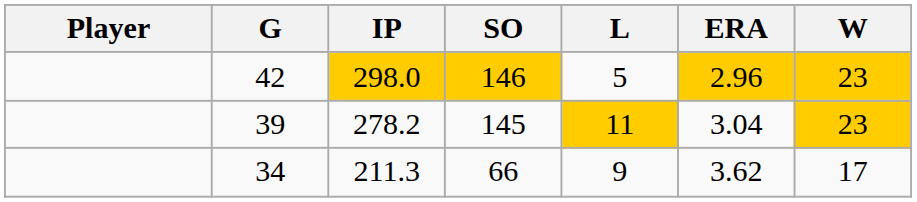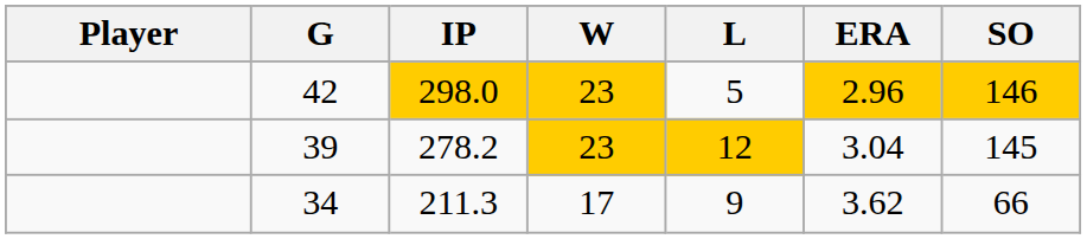columns swapped: W <-> SO
39 | L: 11 -> 12
